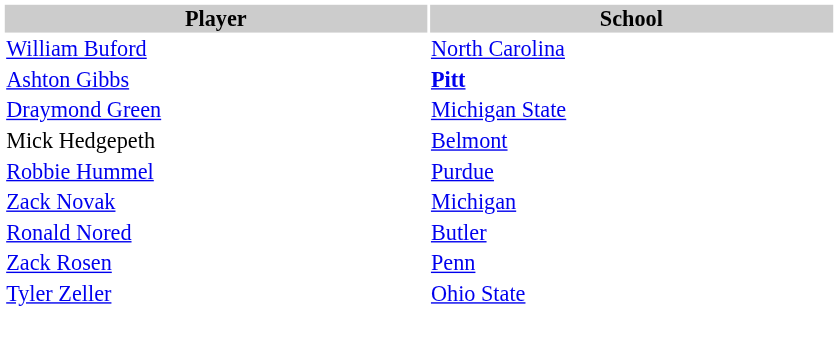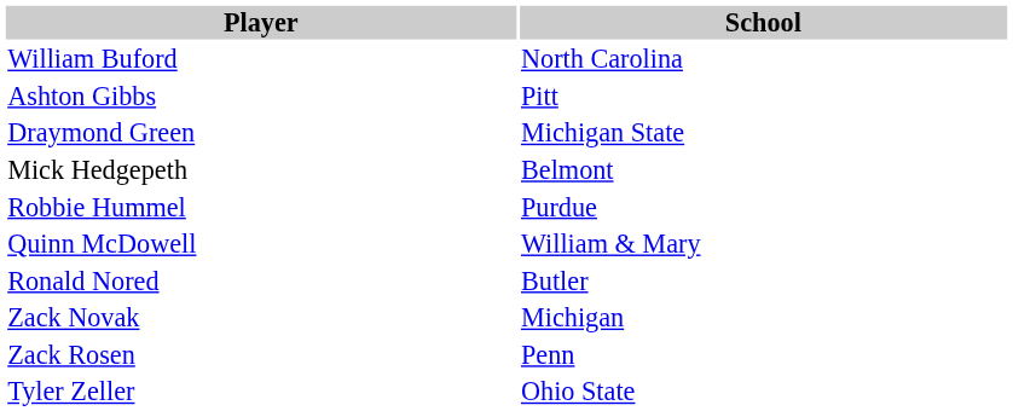Ashton Gibbs | School: bold -> normal
+ row: Quinn McDowell | William & Mary
rows swapped: Ronald Nored <-> Zack Novak
